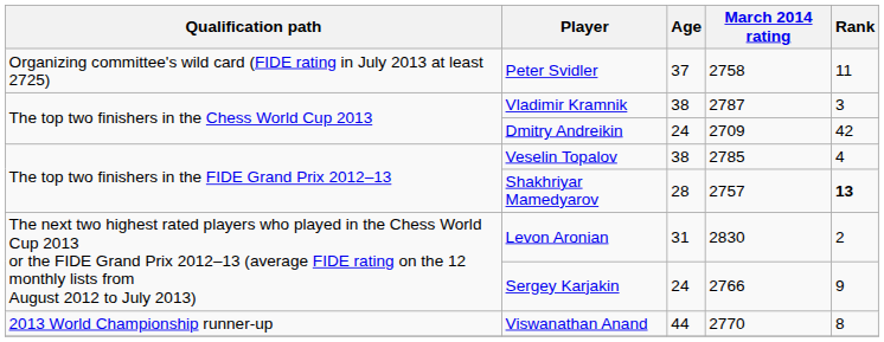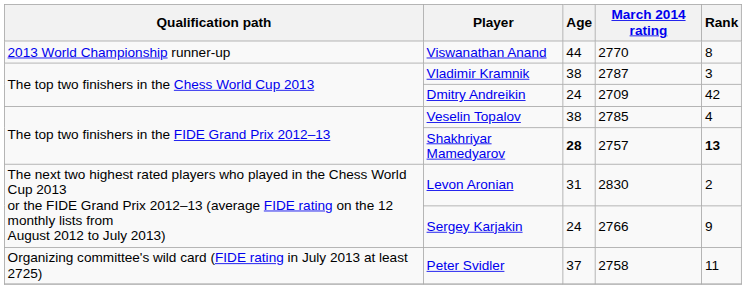rows swapped: Viswanathan Anand <-> Peter Svidler
Shakhriyar Mamedyarov | Age: normal -> bold
